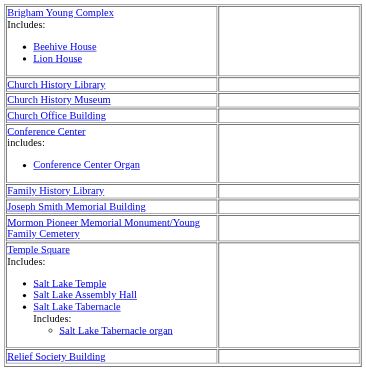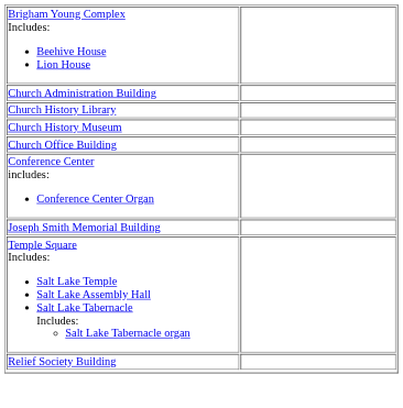+ row: Church Administration Building
- row: Family History Library
- row: Mormon Pioneer Memorial Monument/Young Family Cemetery
